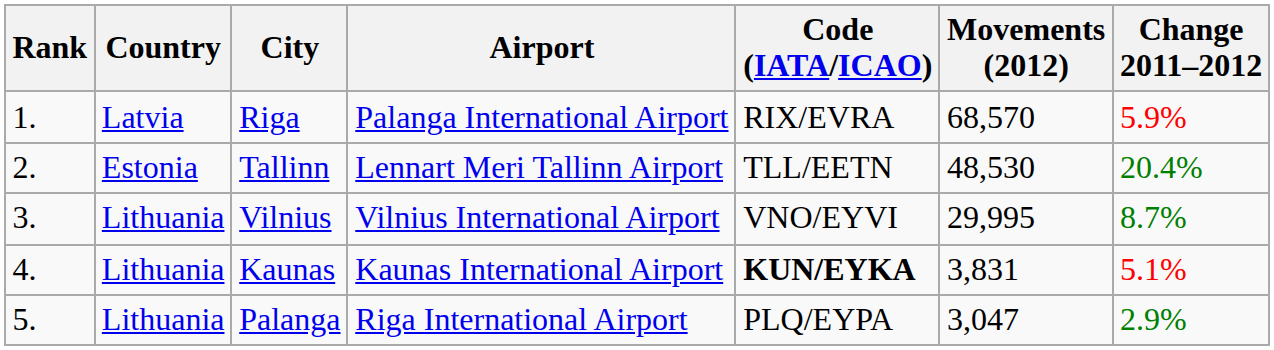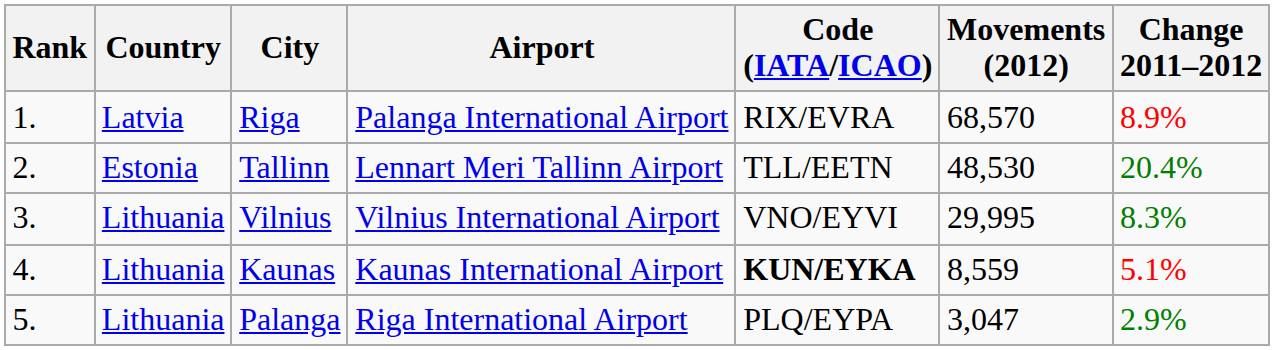Riga | Change 2011–2012: 5.9% -> 8.9%
Vilnius | Change 2011–2012: 8.7% -> 8.3%
Kaunas | Movements (2012): 3,831 -> 8,559
